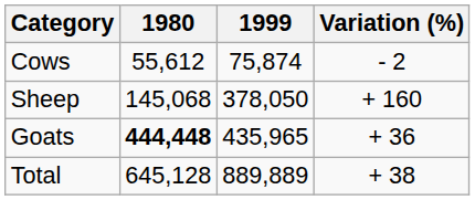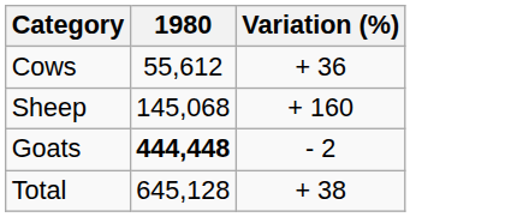- column: 1999 | 75,874 | 378,050 | 435,965 | 889,889
Cows | Variation (%): - 2 -> + 36
Goats | Variation (%): + 36 -> - 2
